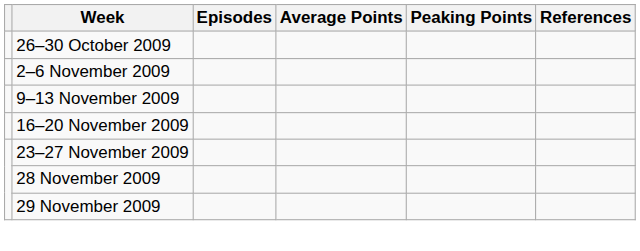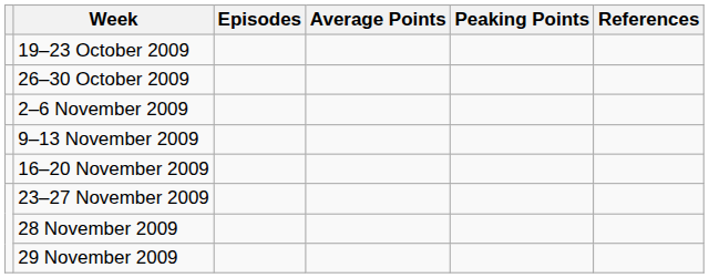+ row: 19–23 October 2009
